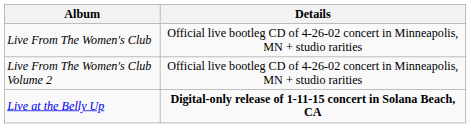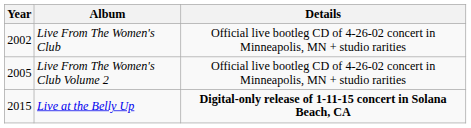+ column: Year | 2002 | 2005 | 2015
